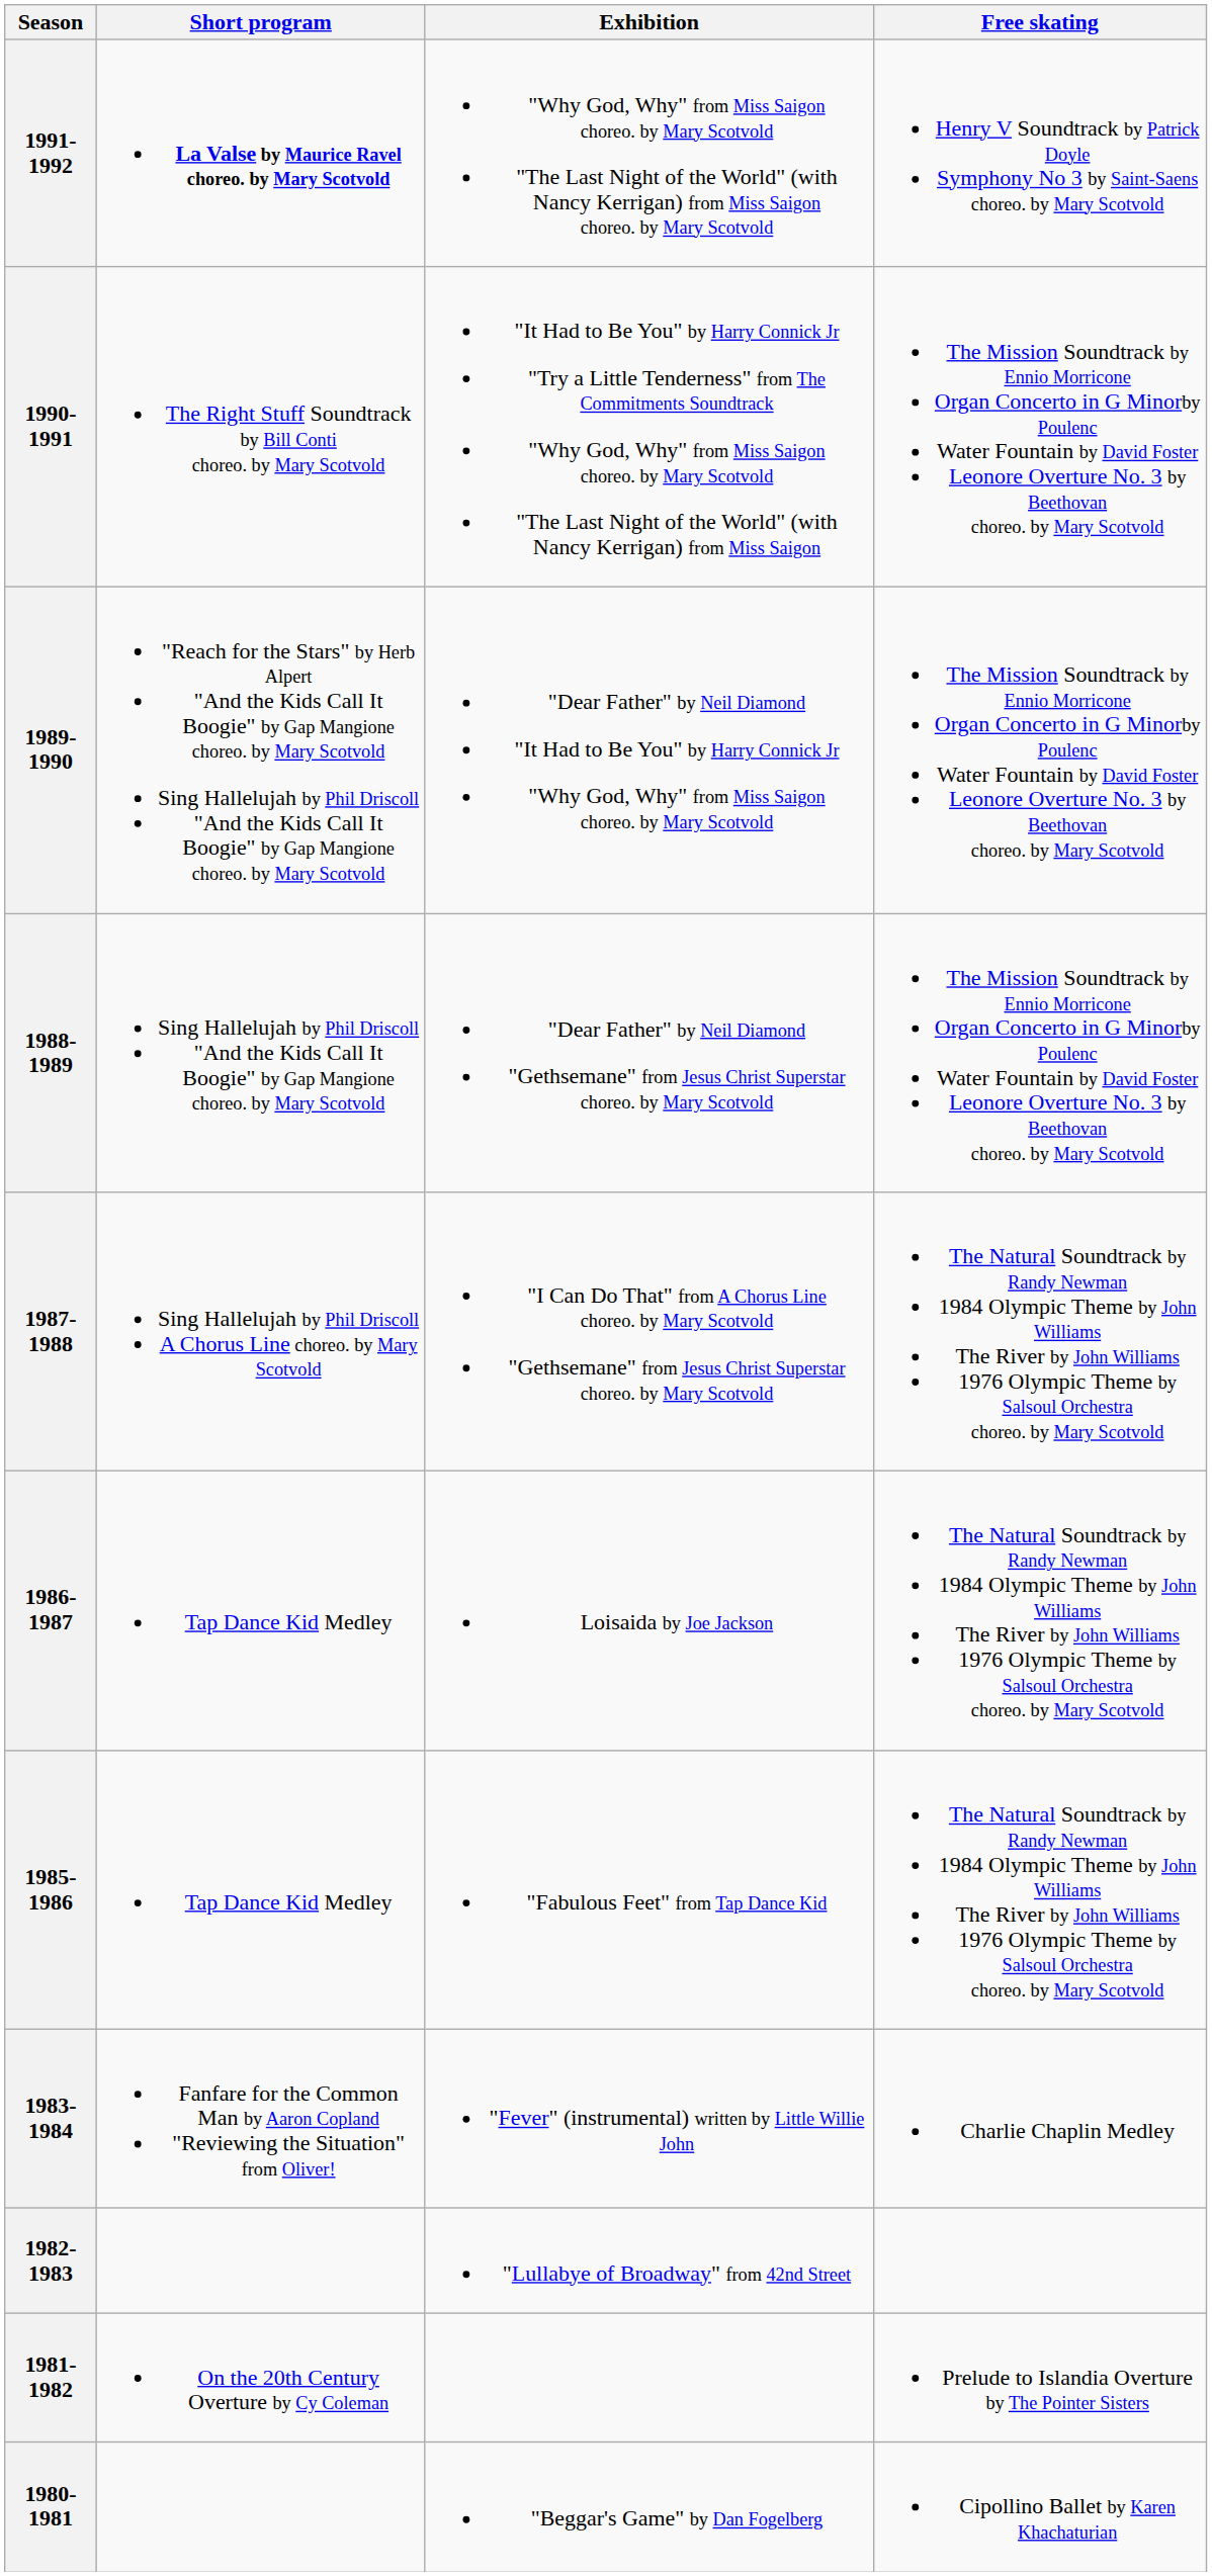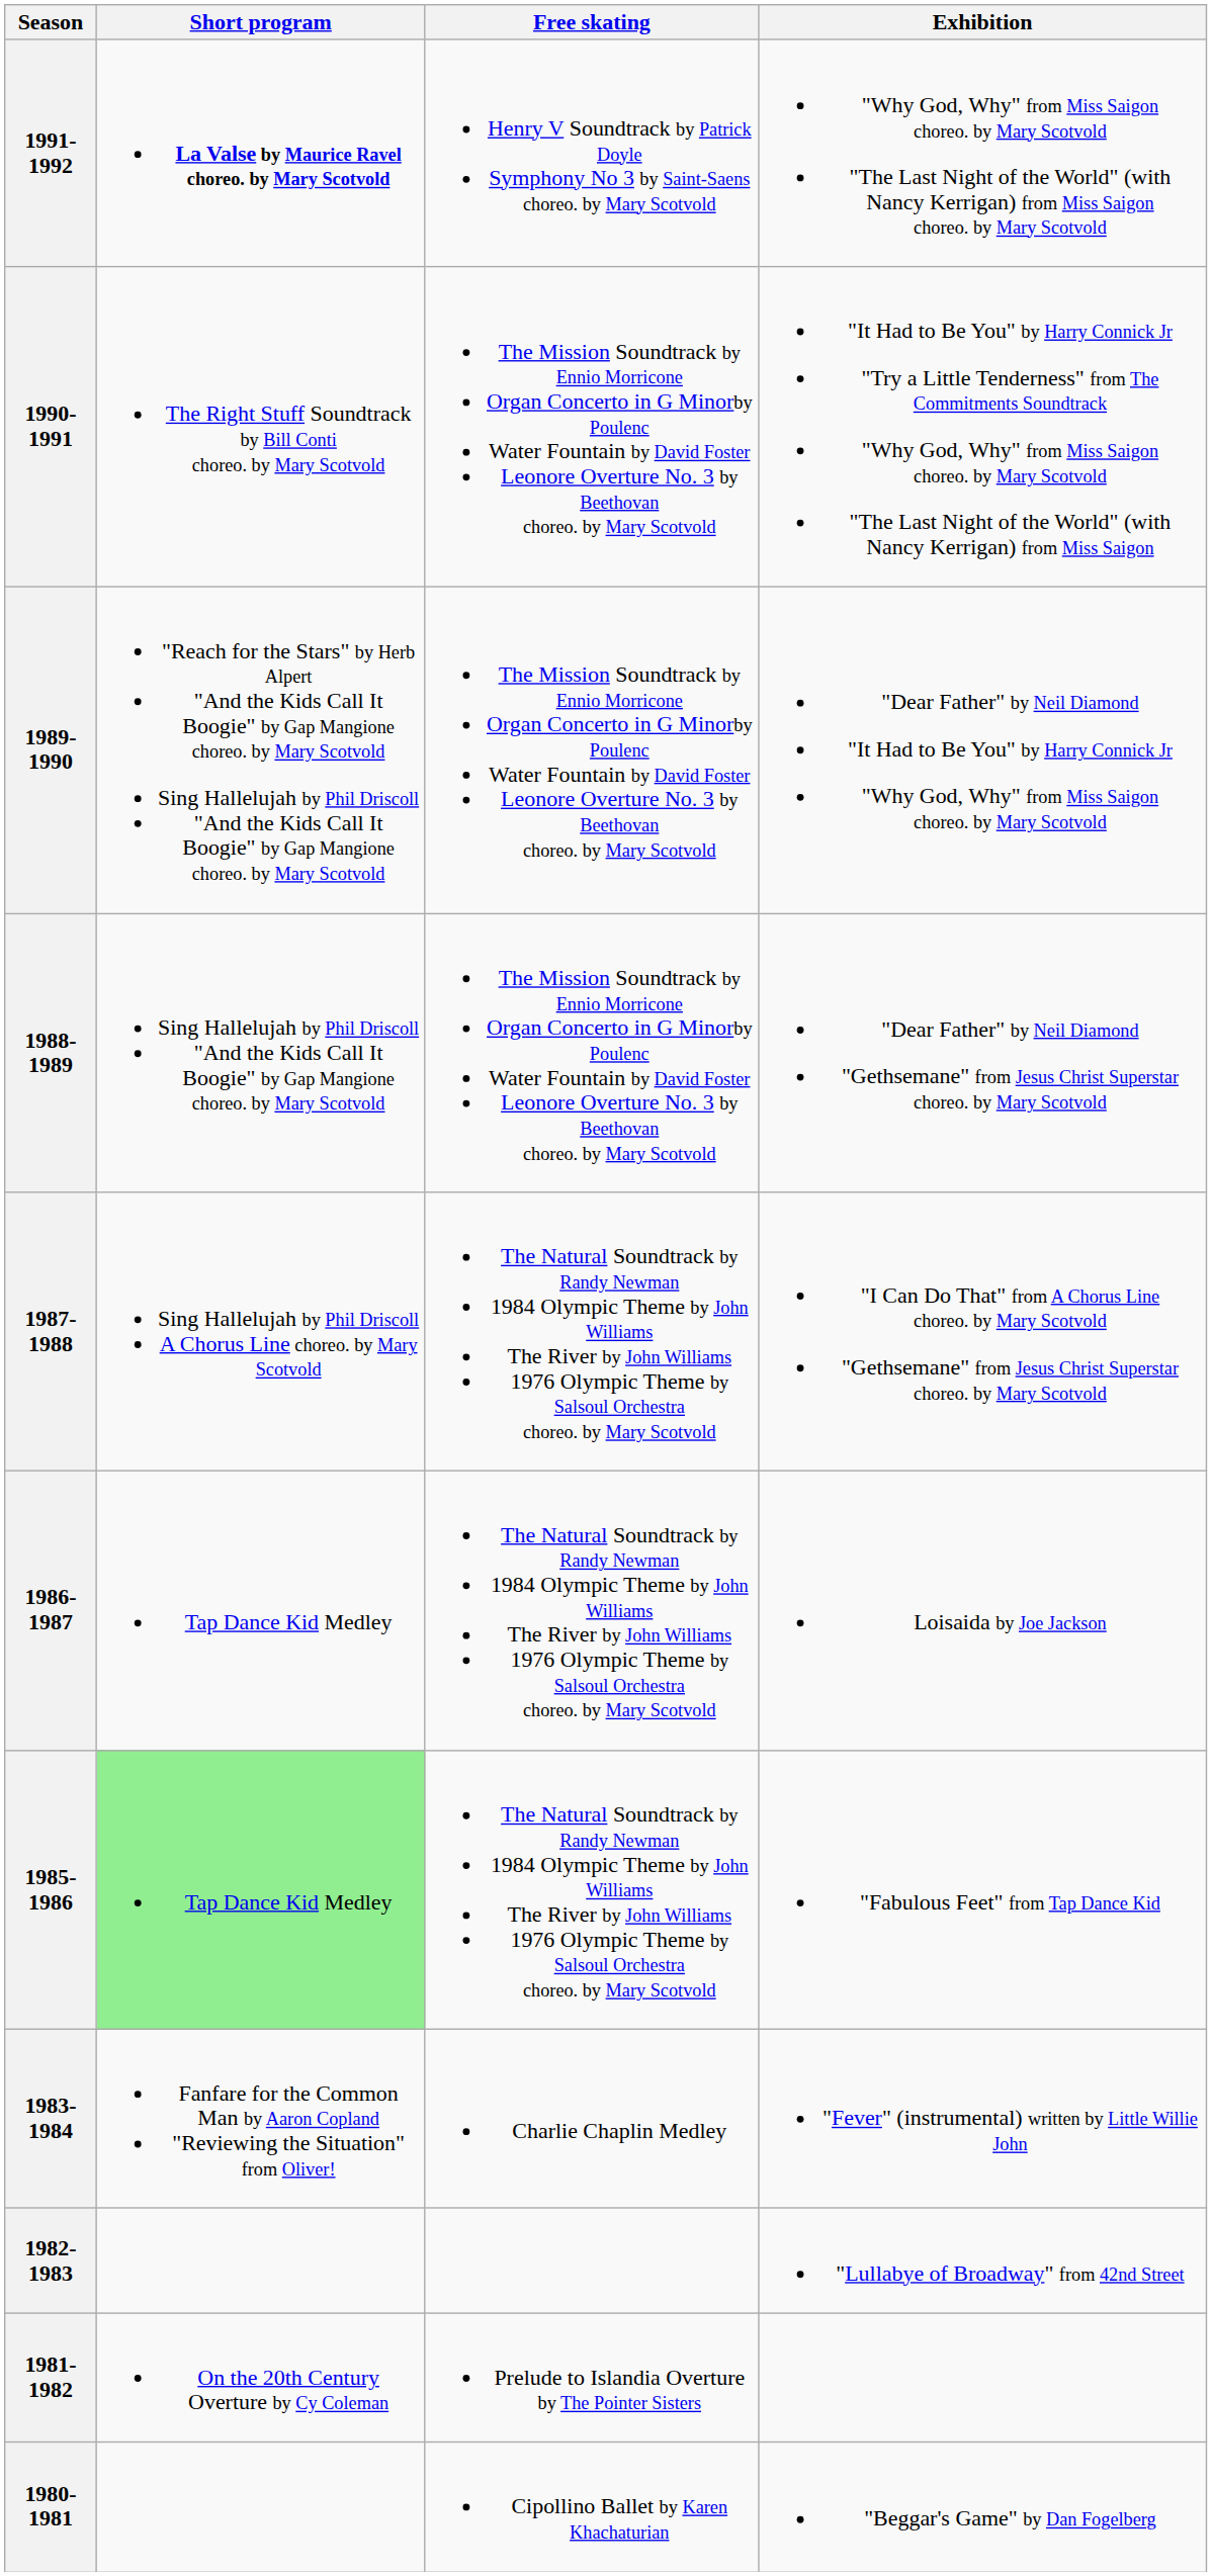columns swapped: Free skating <-> Exhibition
1985-1986 | Short program: no background -> lightgreen background
